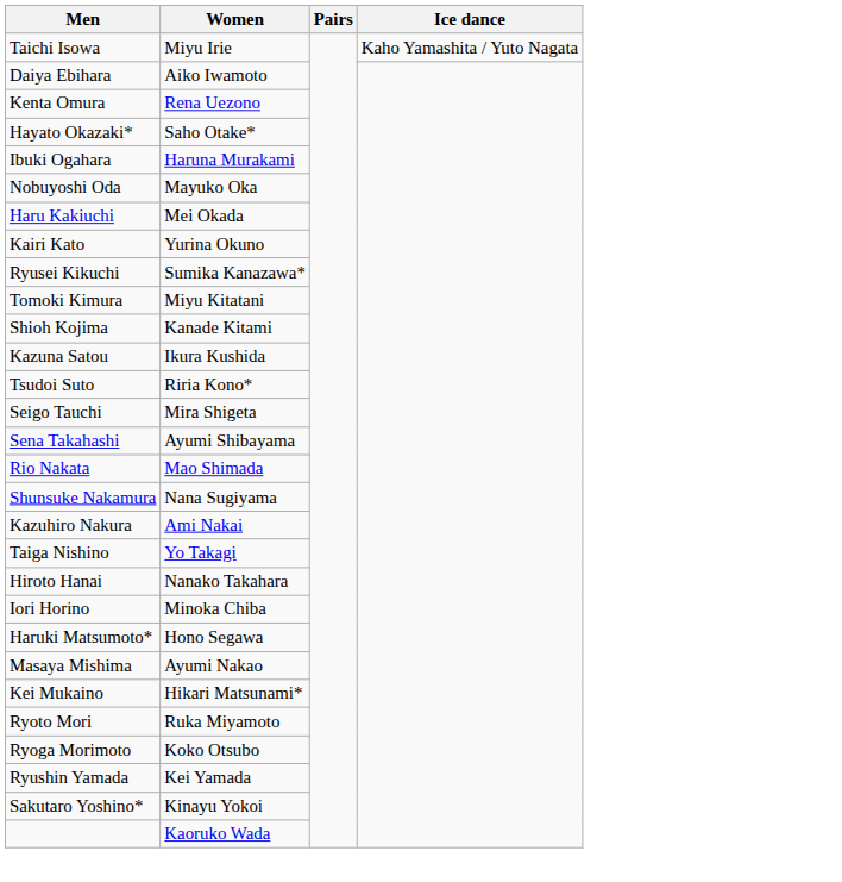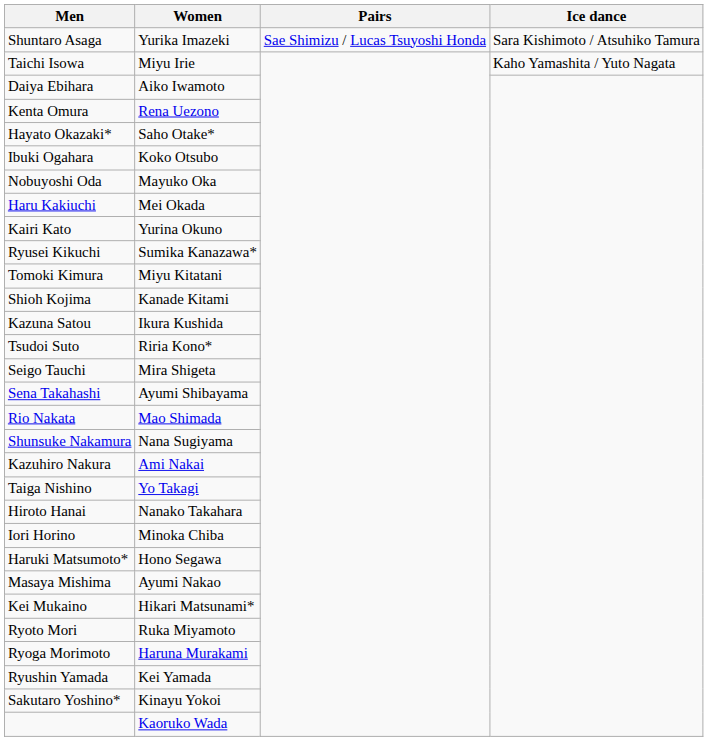+ row: Shuntaro Asaga | Yurika Imazeki | Sae Shimizu / Lucas Tsuyoshi Honda | Sara Kishimoto / Atsuhiko Tamura
Ibuki Ogahara | Women: Haruna Murakami -> Koko Otsubo
Ryoga Morimoto | Women: Koko Otsubo -> Haruna Murakami
